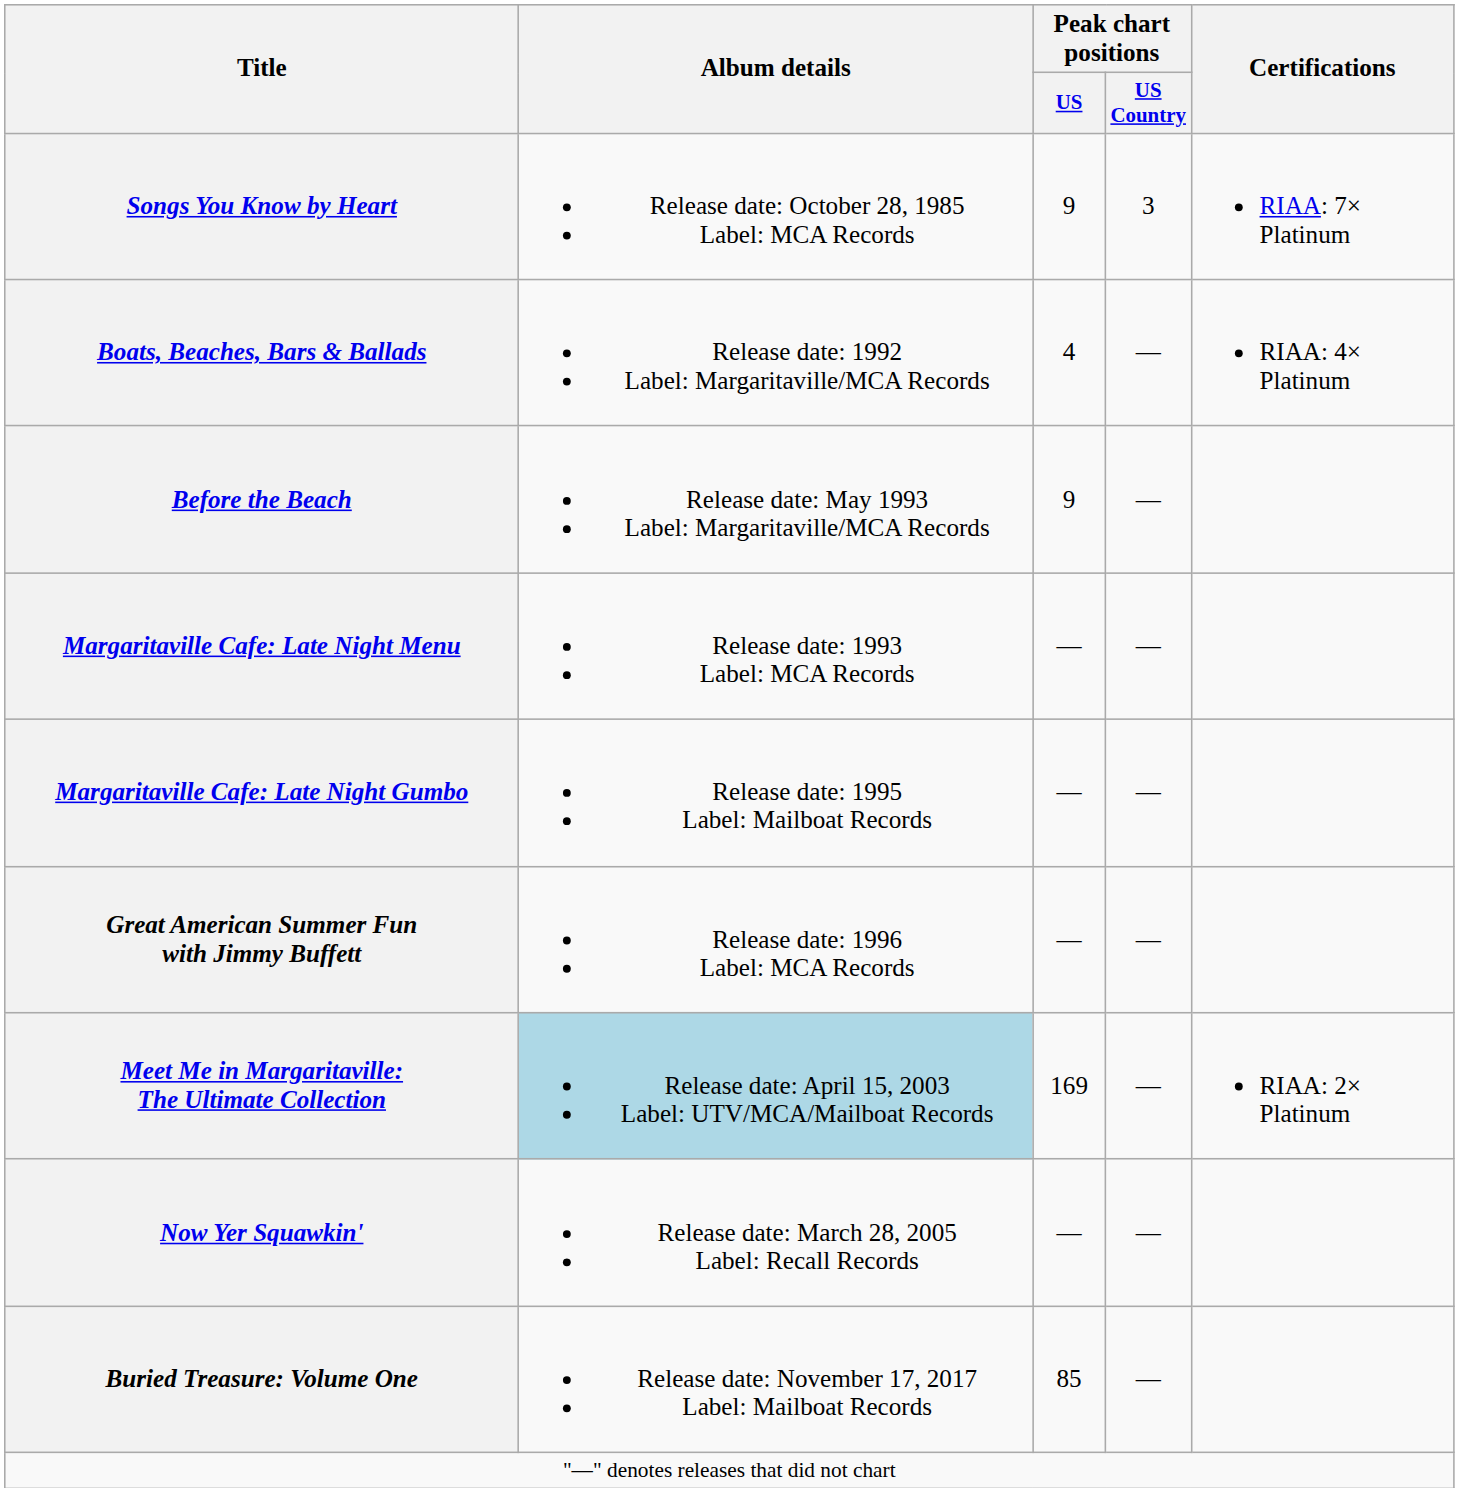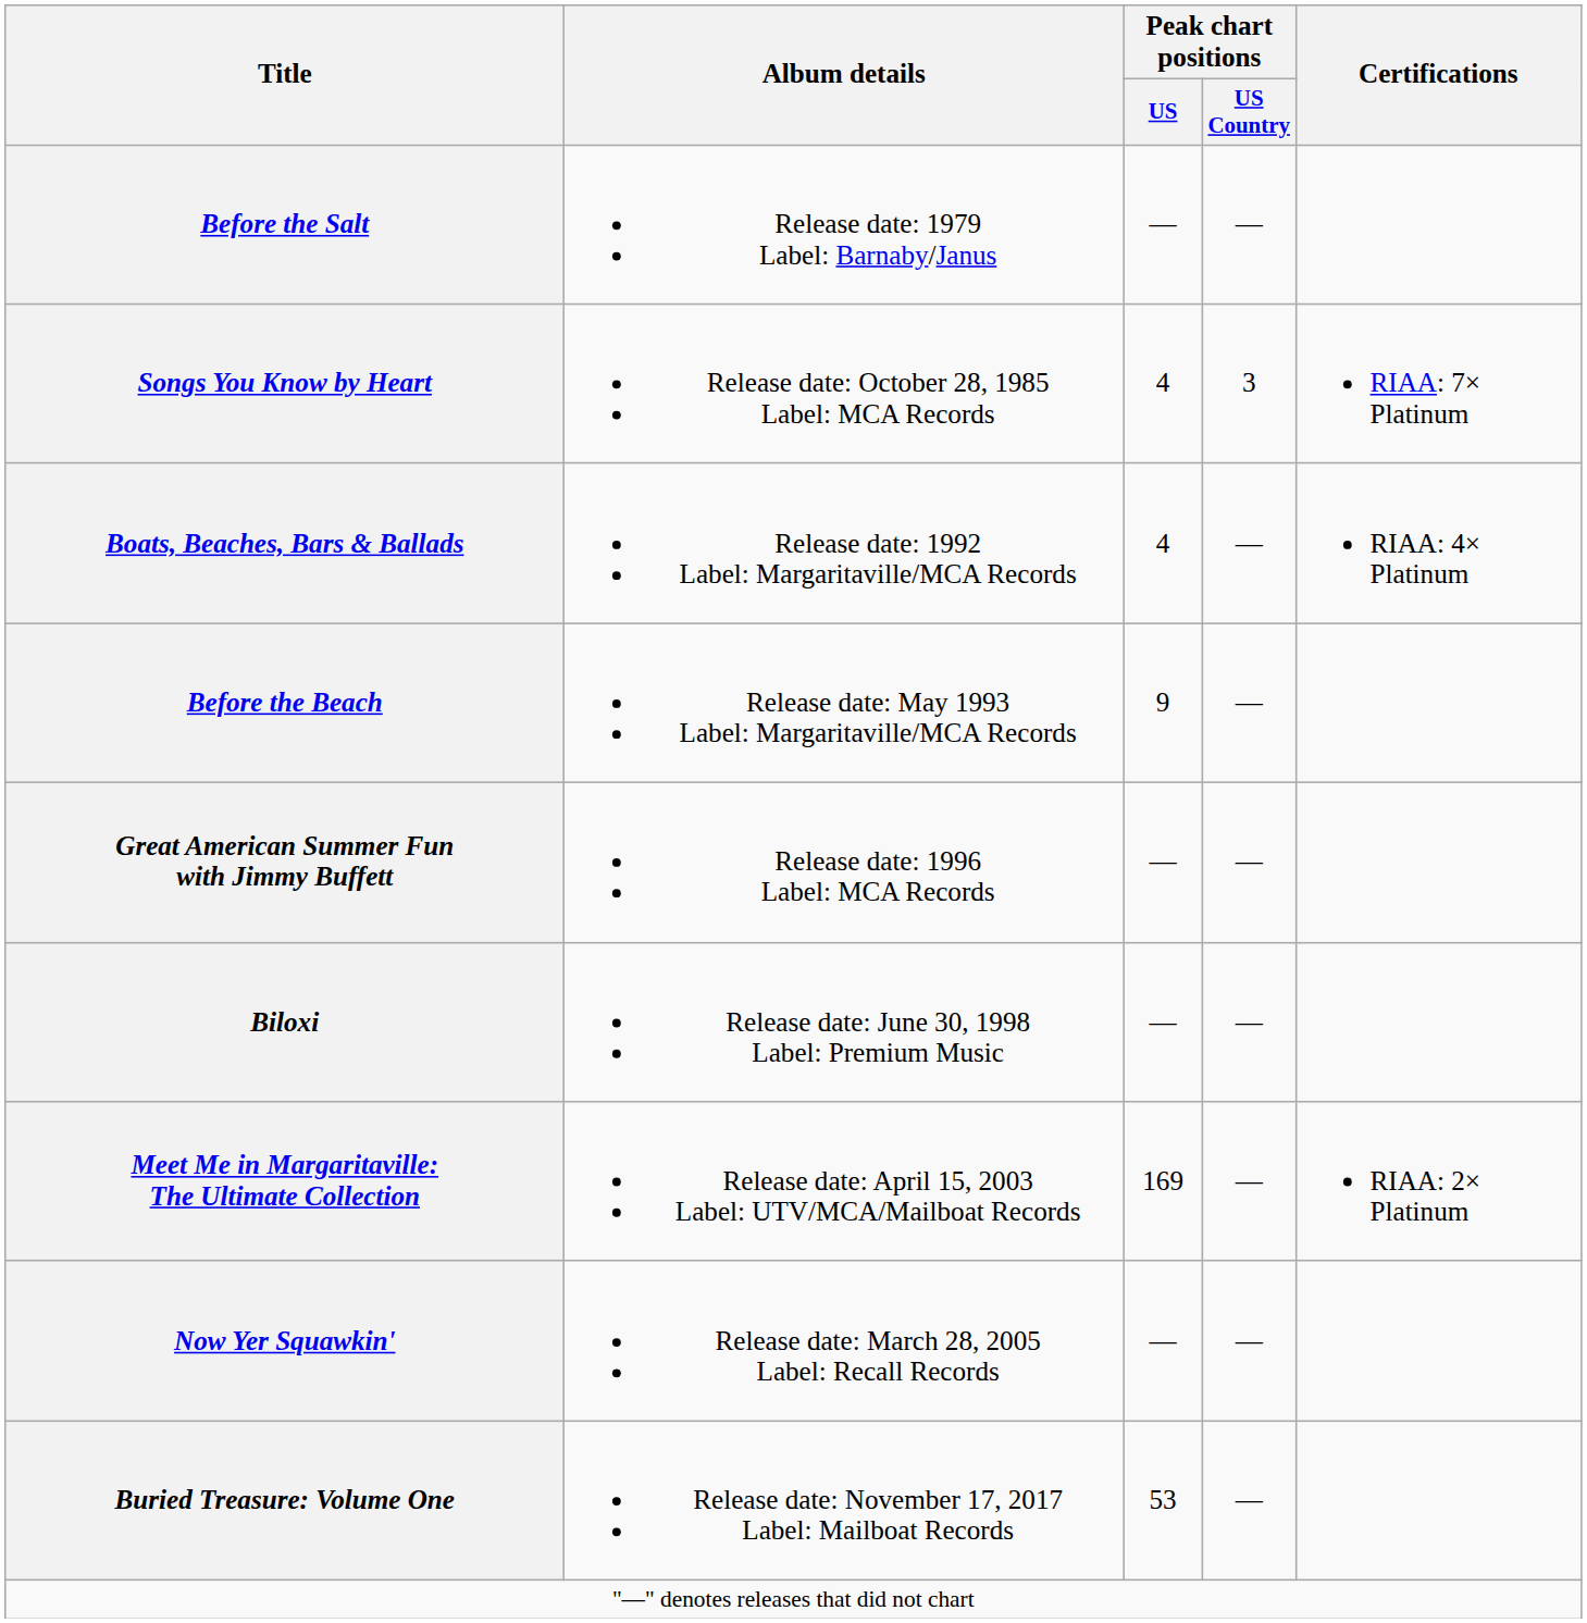+ row: Before the Salt | Release date: 1979 Label: Barnaby/Janus | — | —
Songs You Know by Heart | Peak chart positions / US: 9 -> 4
- row: Margaritaville Cafe: Late Night Menu | Release date: 1993 Label: MCA Records | — | —
- row: Margaritaville Cafe: Late Night Gumbo | Release date: 1995 Label: Mailboat Records | — | —
+ row: Biloxi | Release date: June 30, 1998 Label: Premium Music | — | —
Meet Me in Margaritaville: The Ultimate Collection | Album details: lightblue background -> no background
Buried Treasure: Volume One | Peak chart positions / US: 85 -> 53
